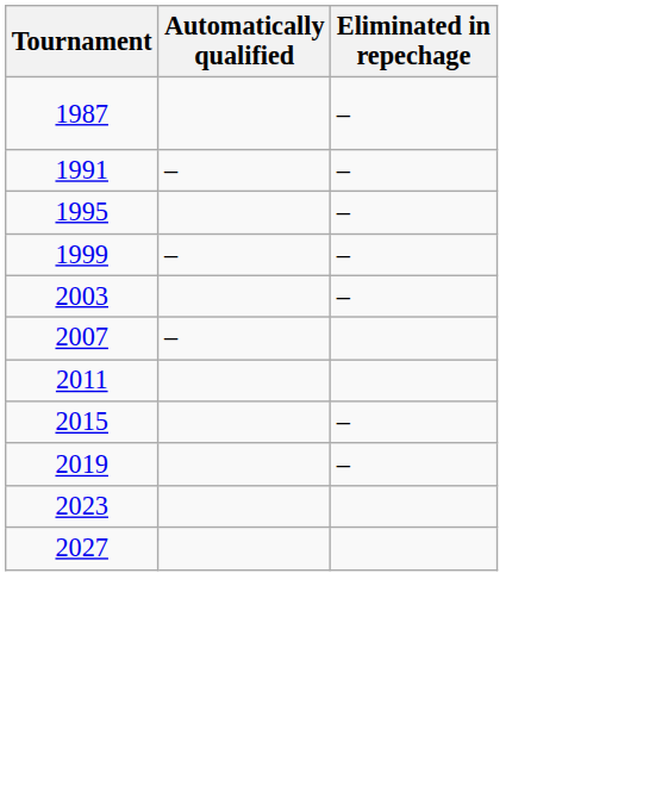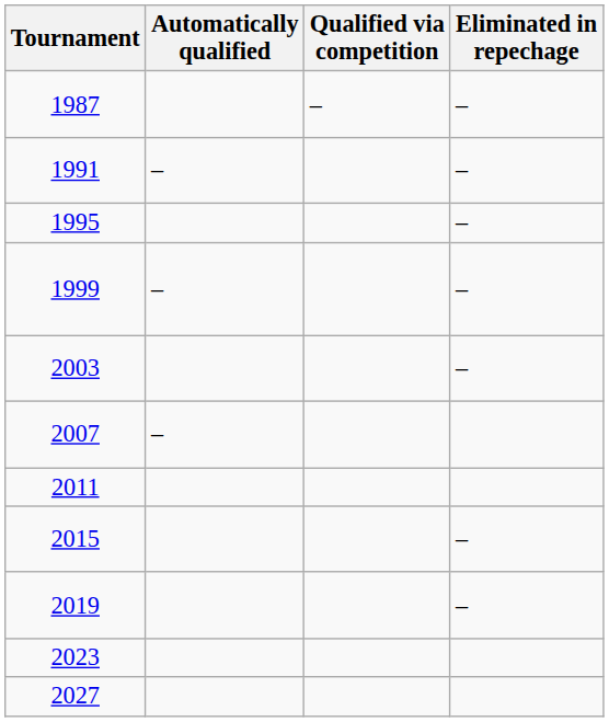+ column: Qualified via competition | –
